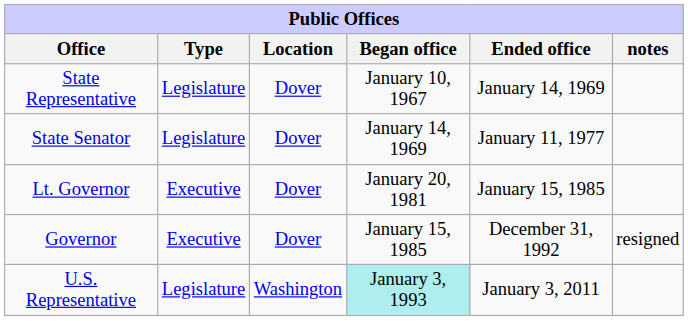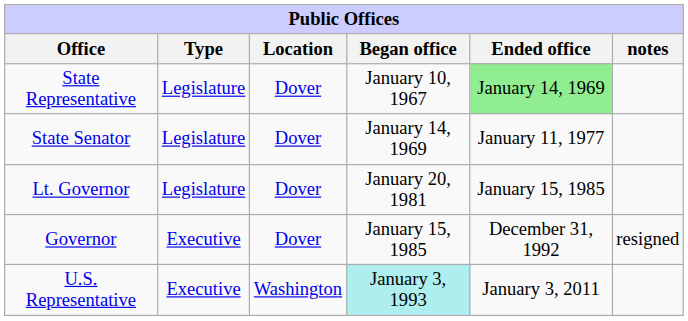State Representative | Ended office: no background -> lightgreen background
Lt. Governor | Type: Executive -> Legislature
U.S. Representative | Type: Legislature -> Executive
